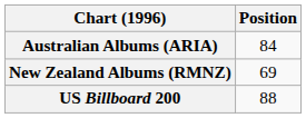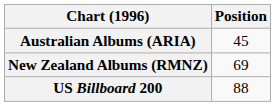Australian Albums (ARIA) | Position: 84 -> 45
